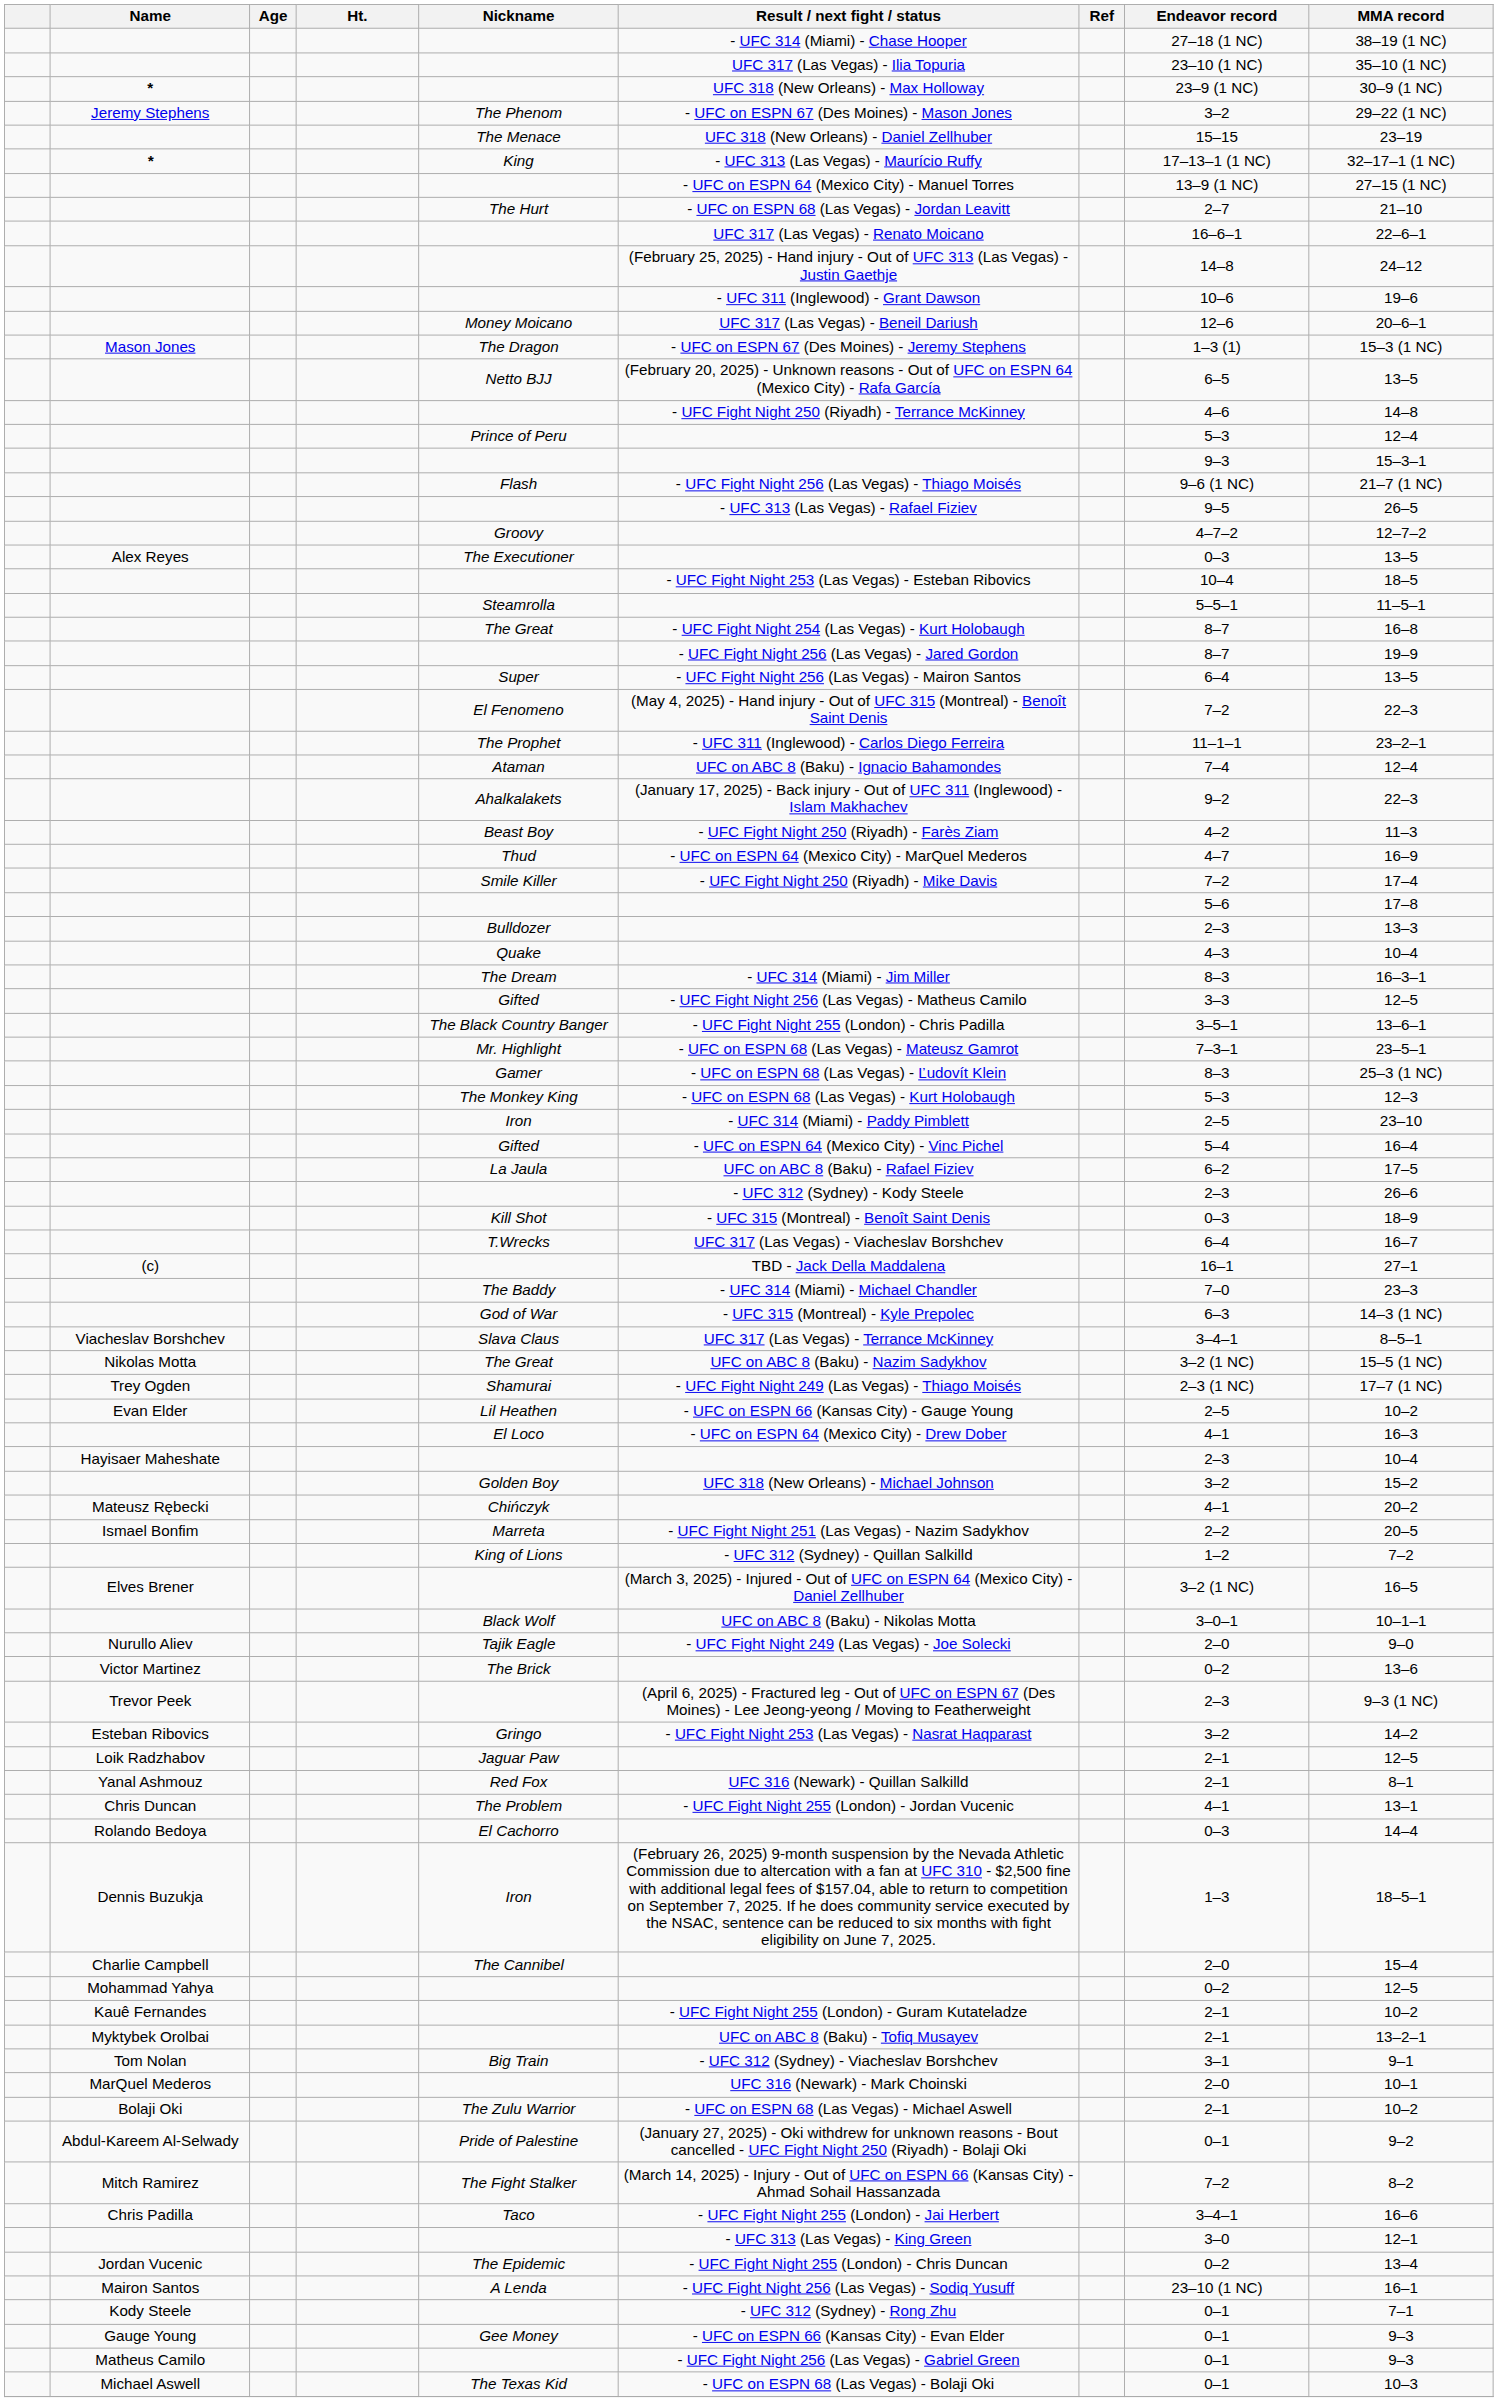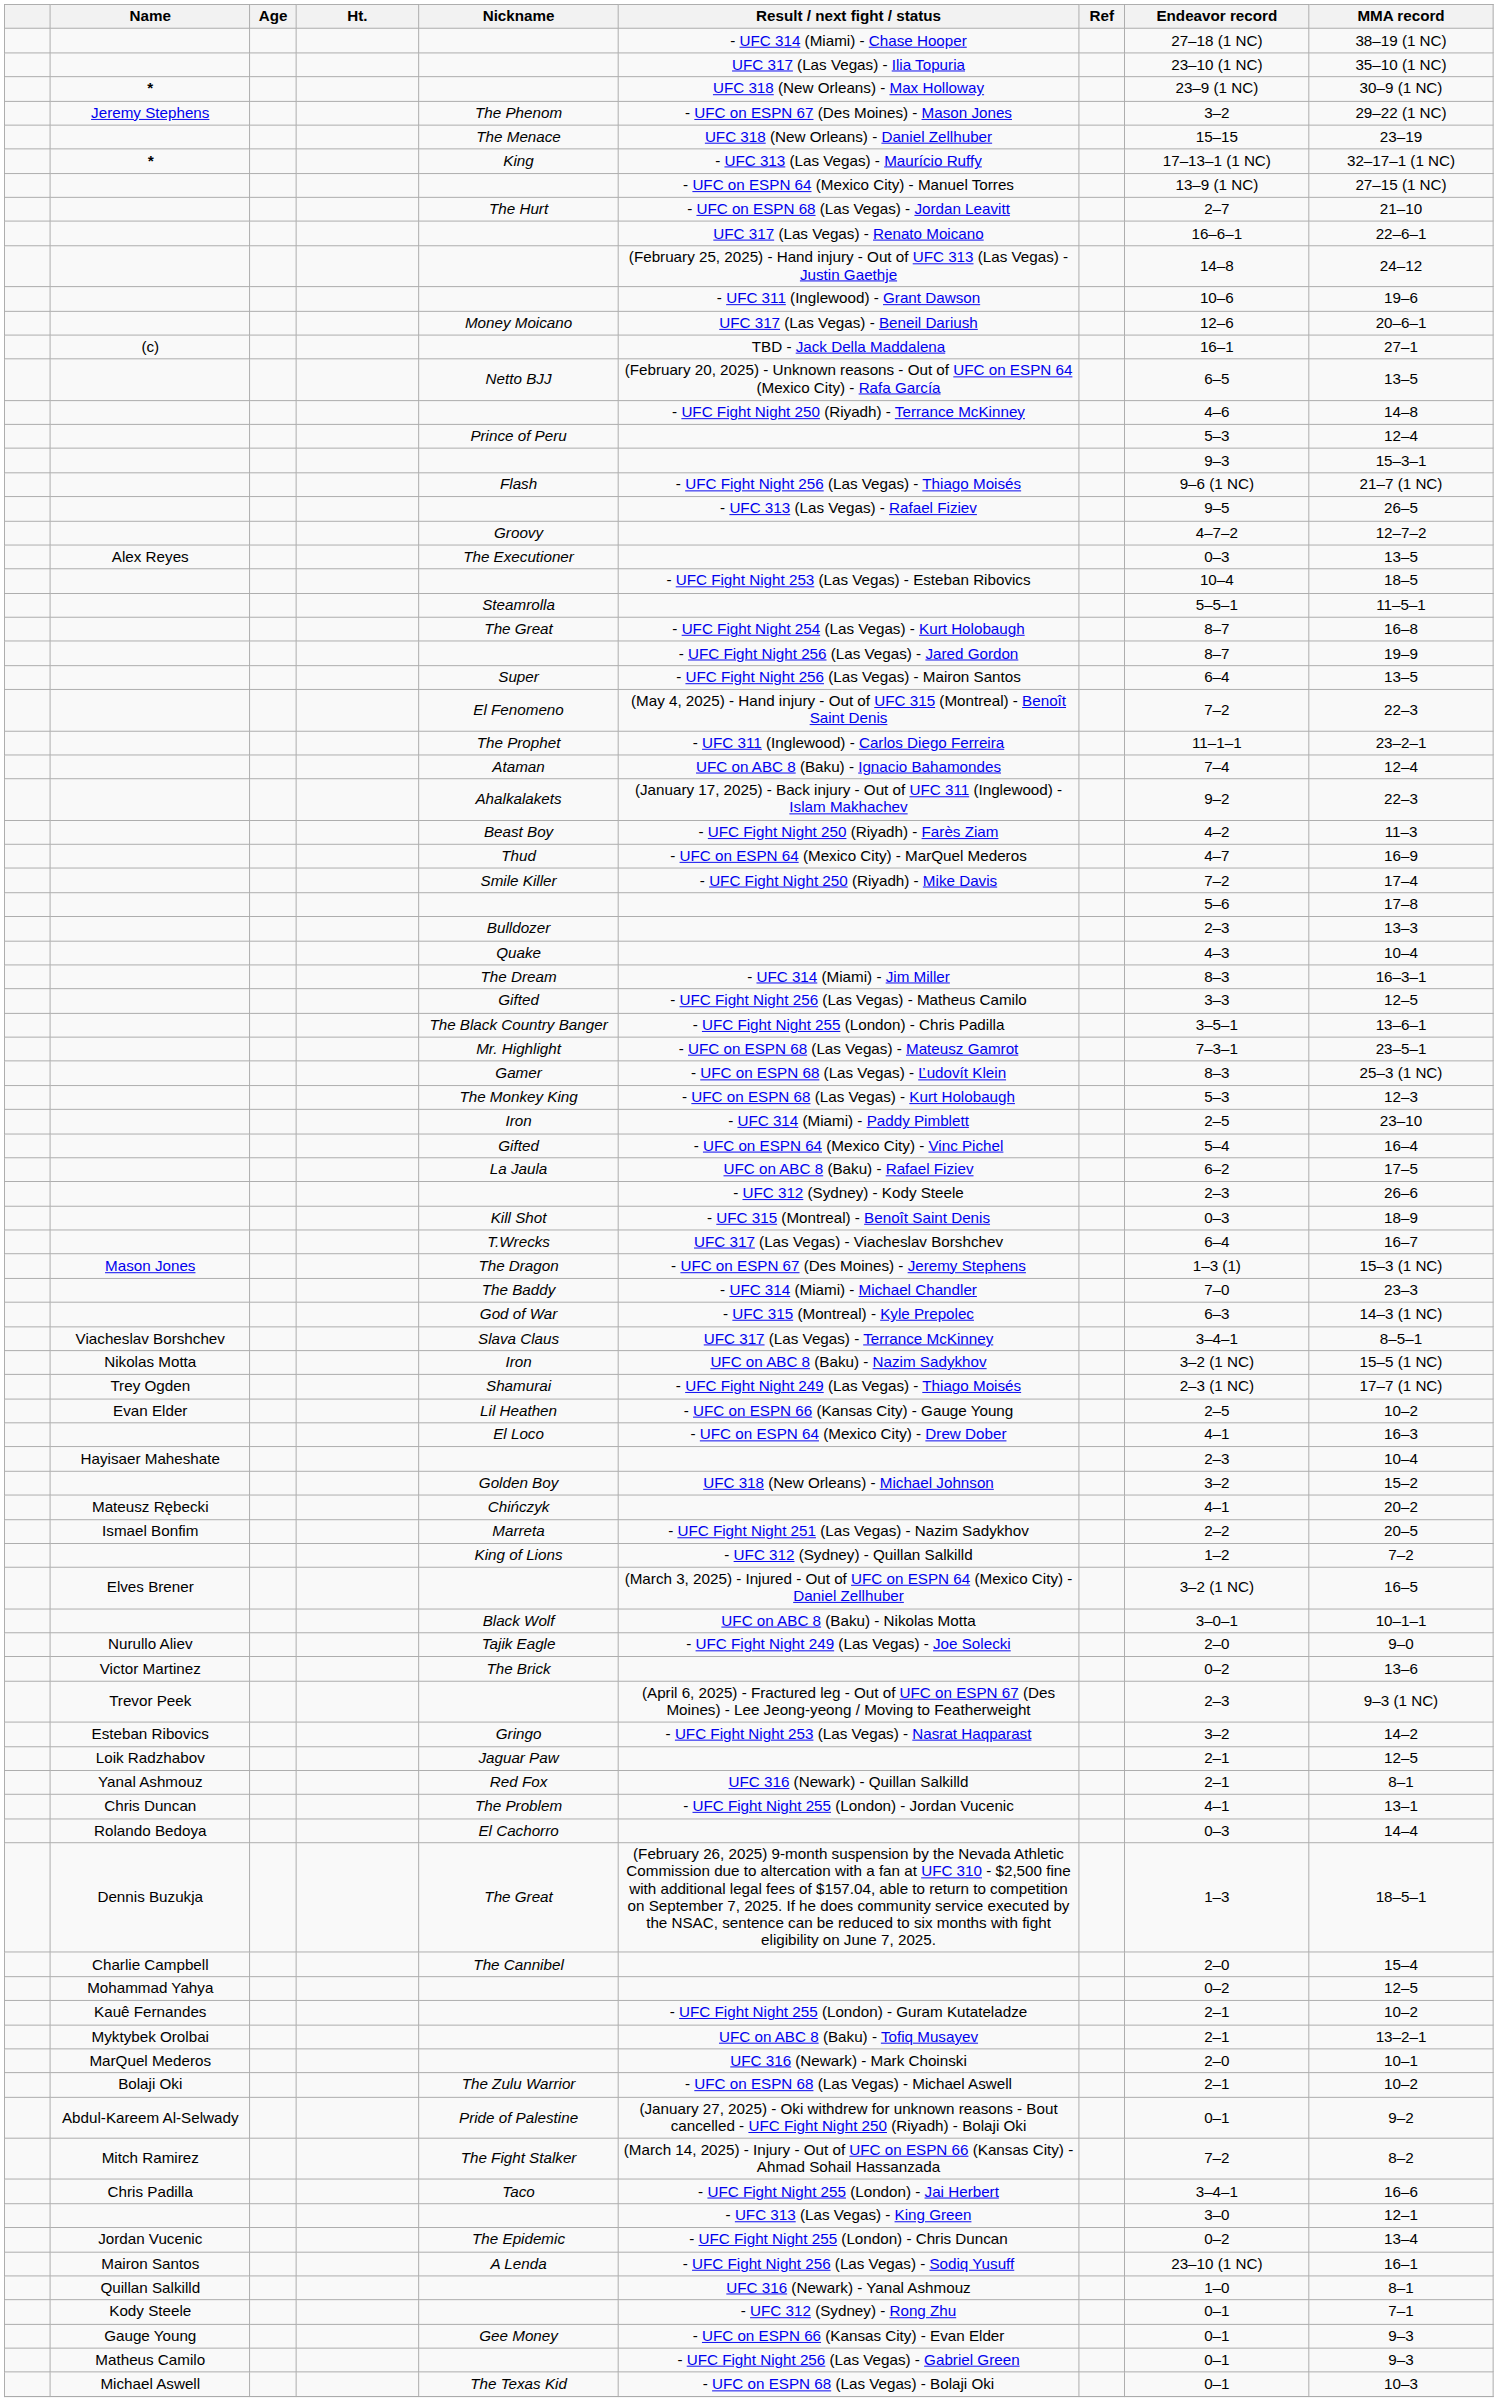rows swapped: (c) <-> Mason Jones
Nikolas Motta | Nickname: The Great -> Iron
Dennis Buzukja | Nickname: Iron -> The Great
- row: Tom Nolan | Big Train | - UFC 312 (Sydney) - Viacheslav Borshchev | 3–1 | 9–1
+ row: Quillan Salkilld | UFC 316 (Newark) - Yanal Ashmouz | 1–0 | 8–1
